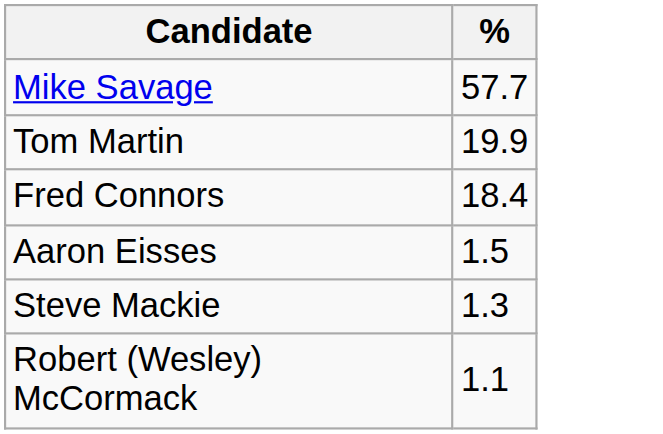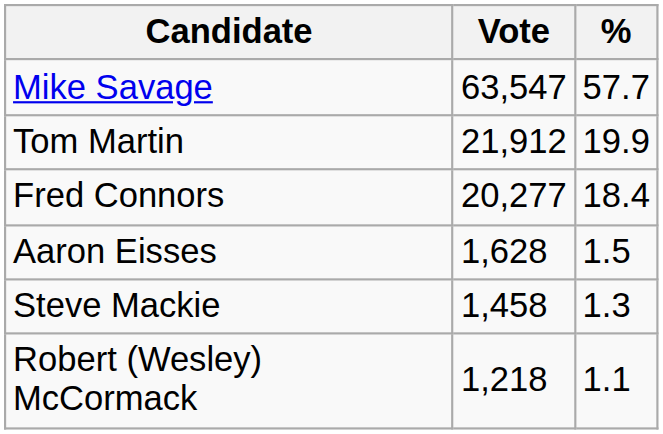+ column: Vote | 63,547 | 21,912 | 20,277 | 1,628 | 1,458 | 1,218
